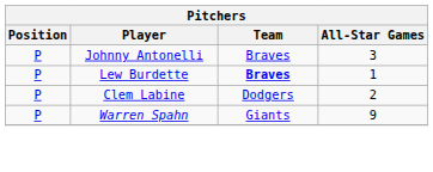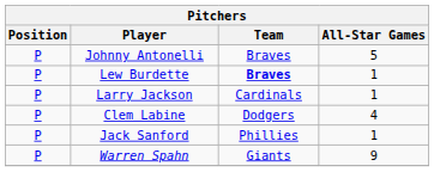Johnny Antonelli | All-Star Games: 3 -> 5
+ row: P | Larry Jackson | Cardinals | 1
Clem Labine | All-Star Games: 2 -> 4
+ row: P | Jack Sanford | Phillies | 1
